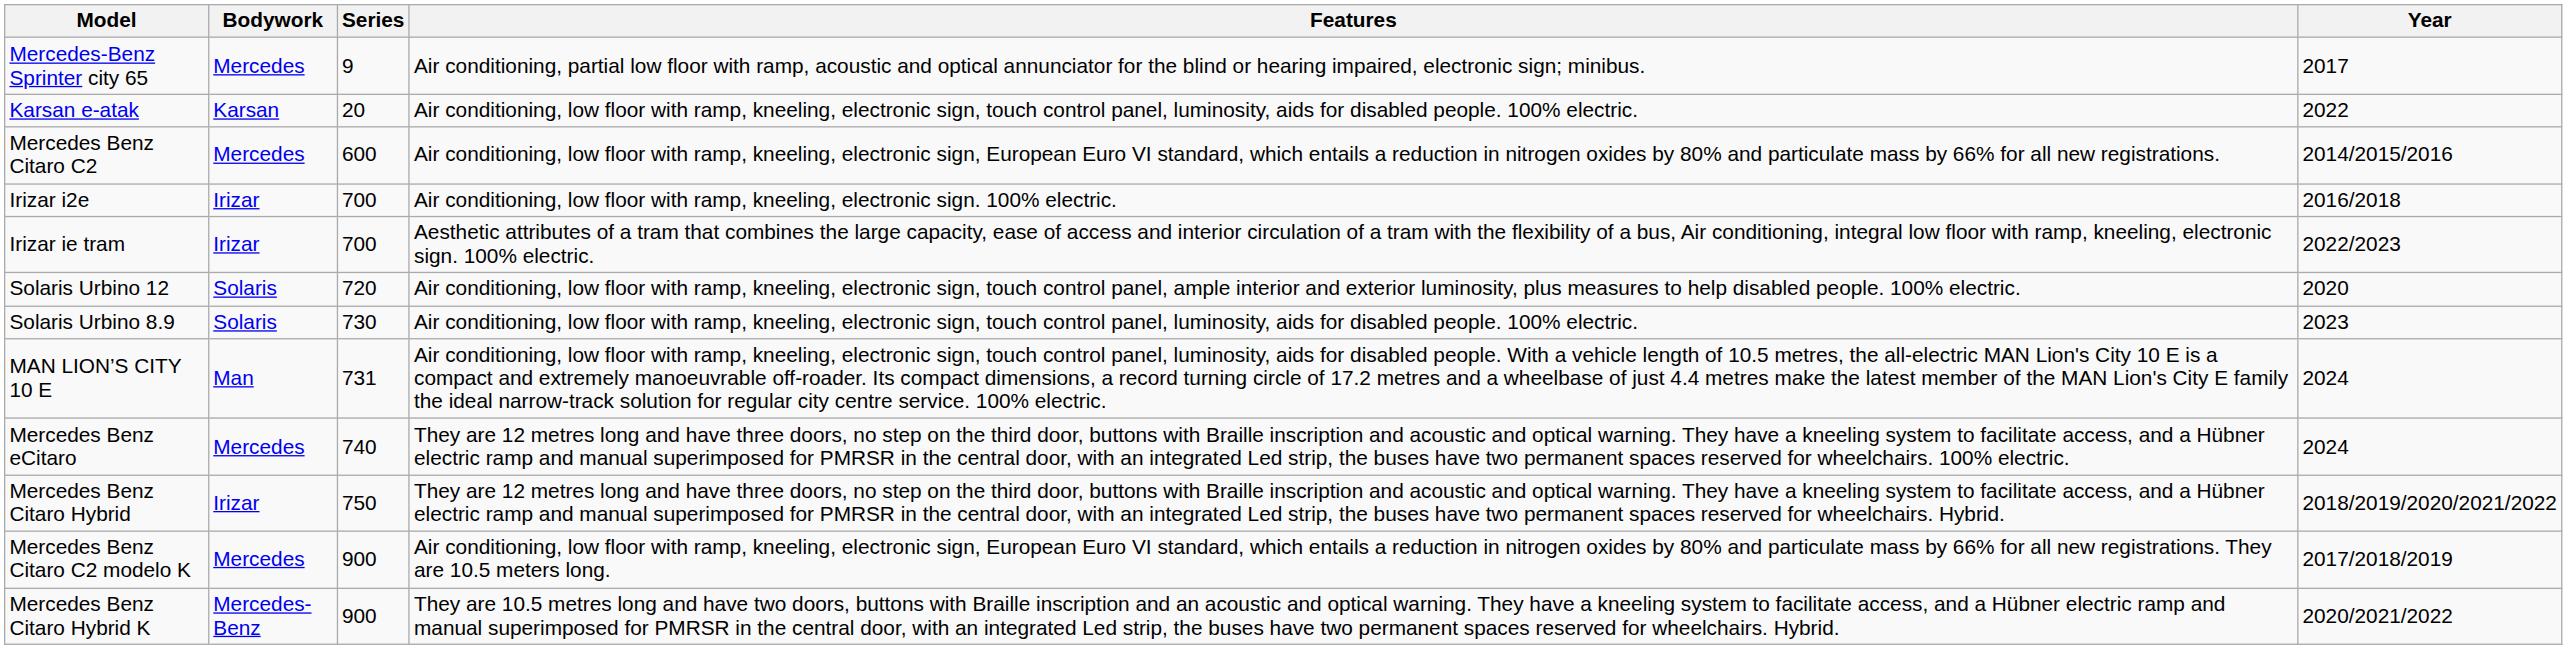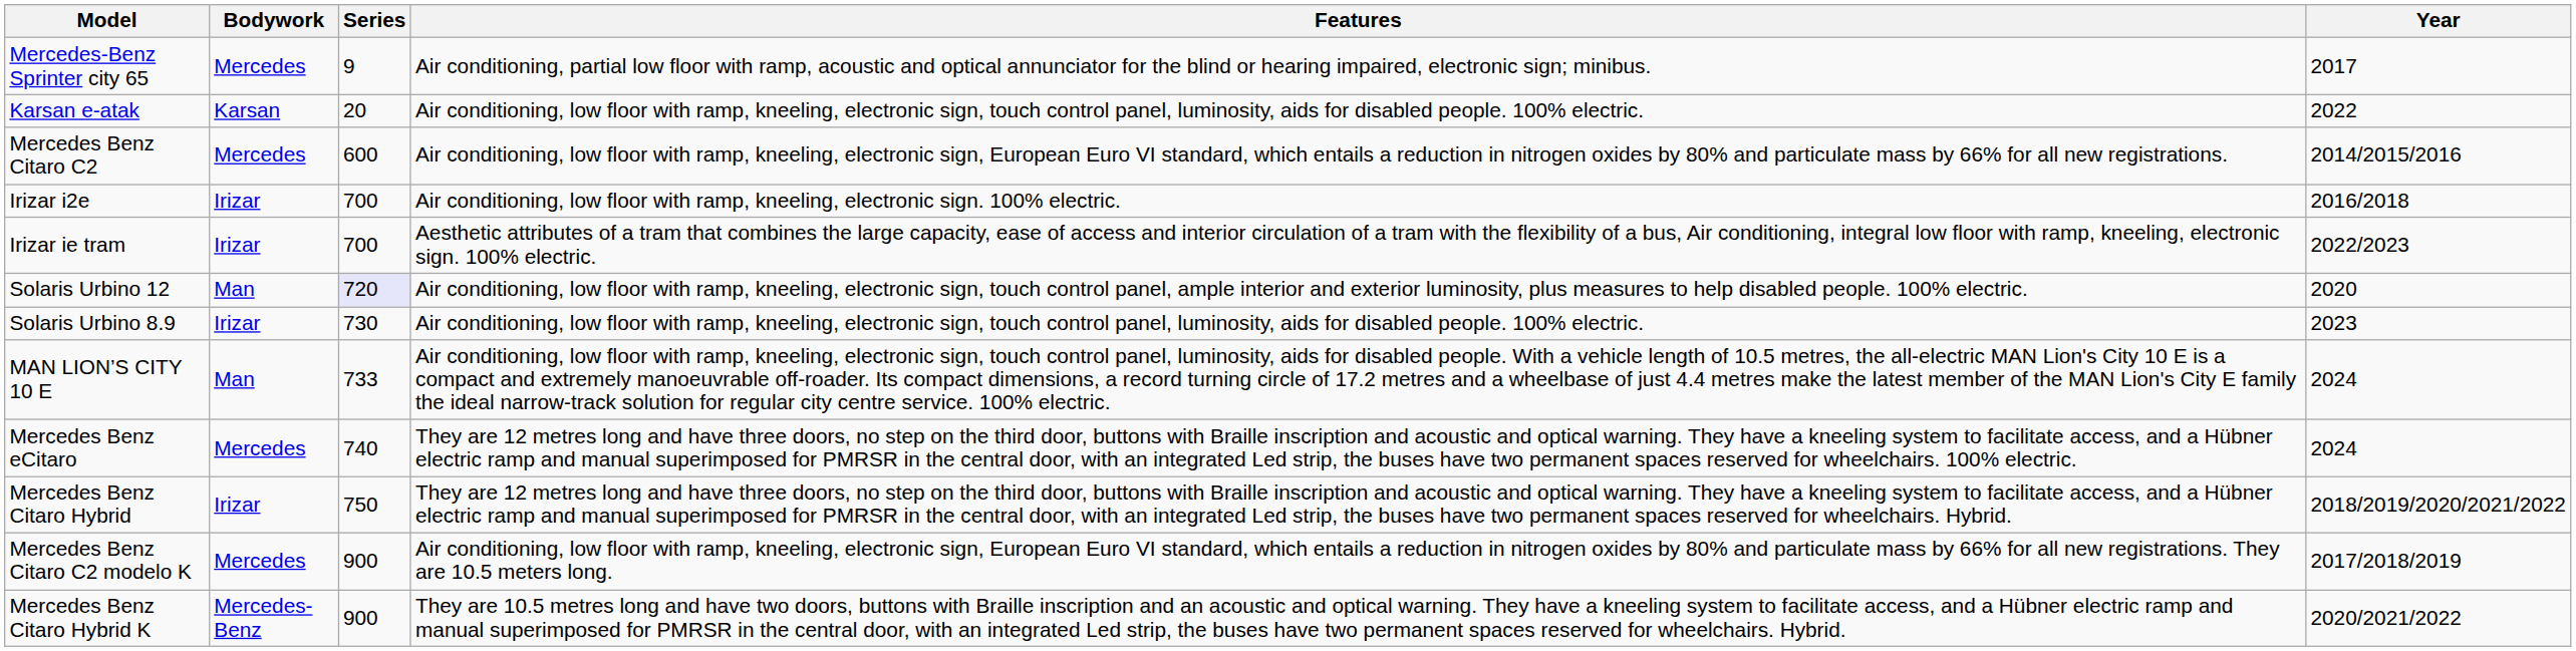Solaris Urbino 12 | Bodywork: Solaris -> Man
Solaris Urbino 12 | Series: no background -> lavender background
Solaris Urbino 8.9 | Bodywork: Solaris -> Irizar
MAN LION’S CITY 10 E | Series: 731 -> 733
